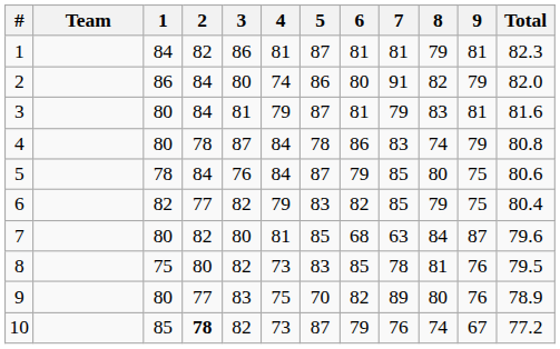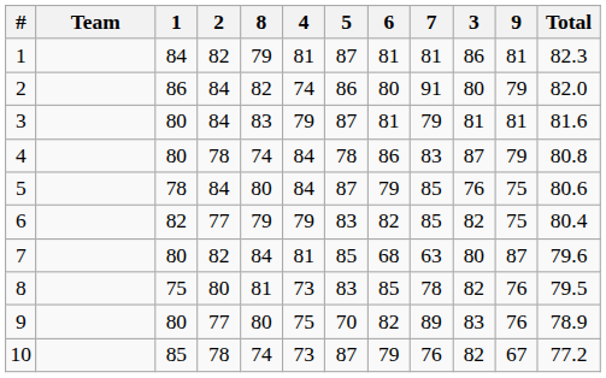columns swapped: 3 <-> 8
10 | 2: bold -> normal
